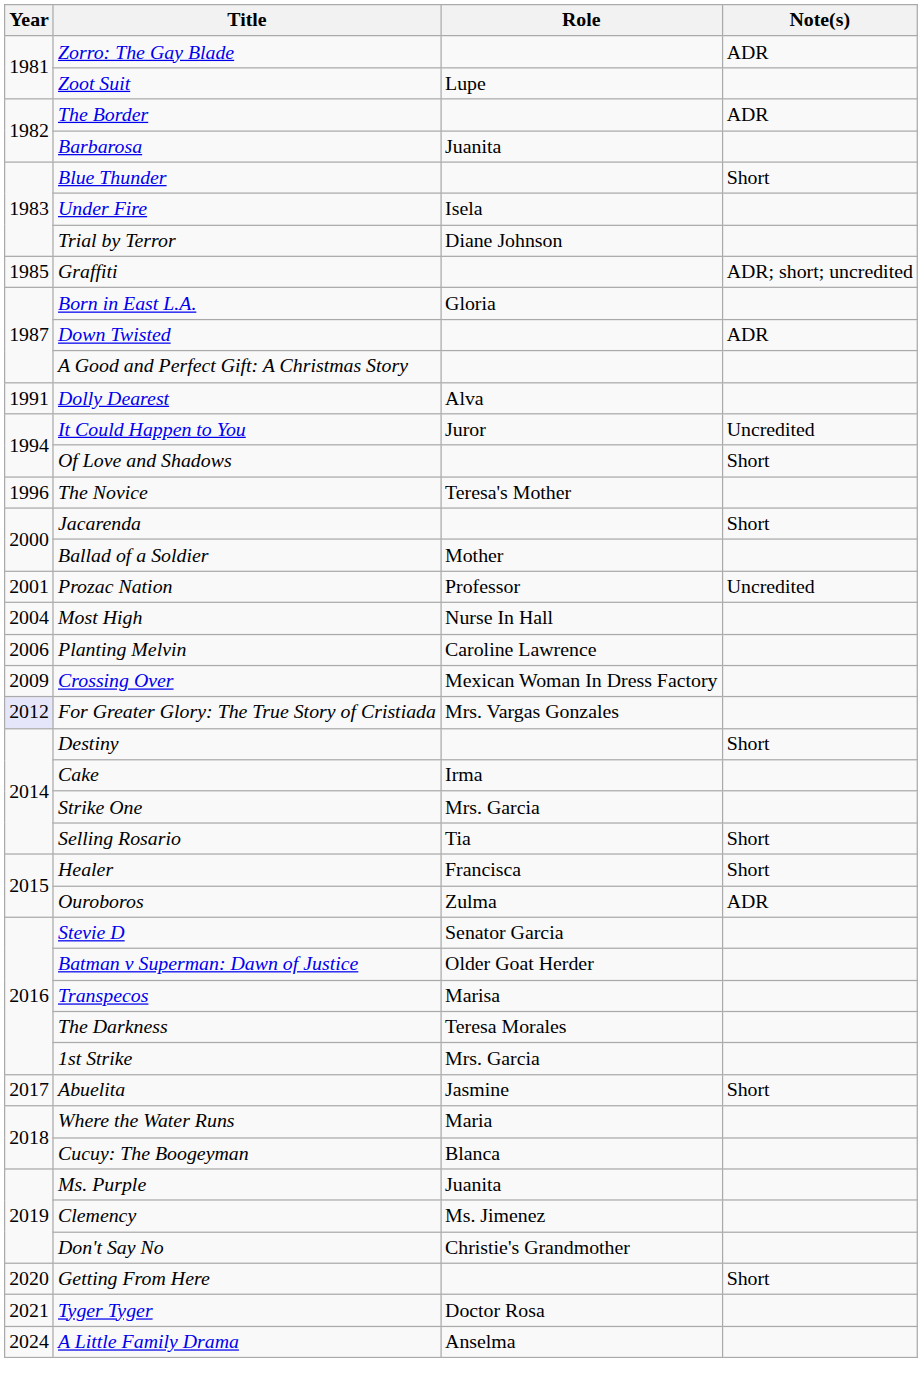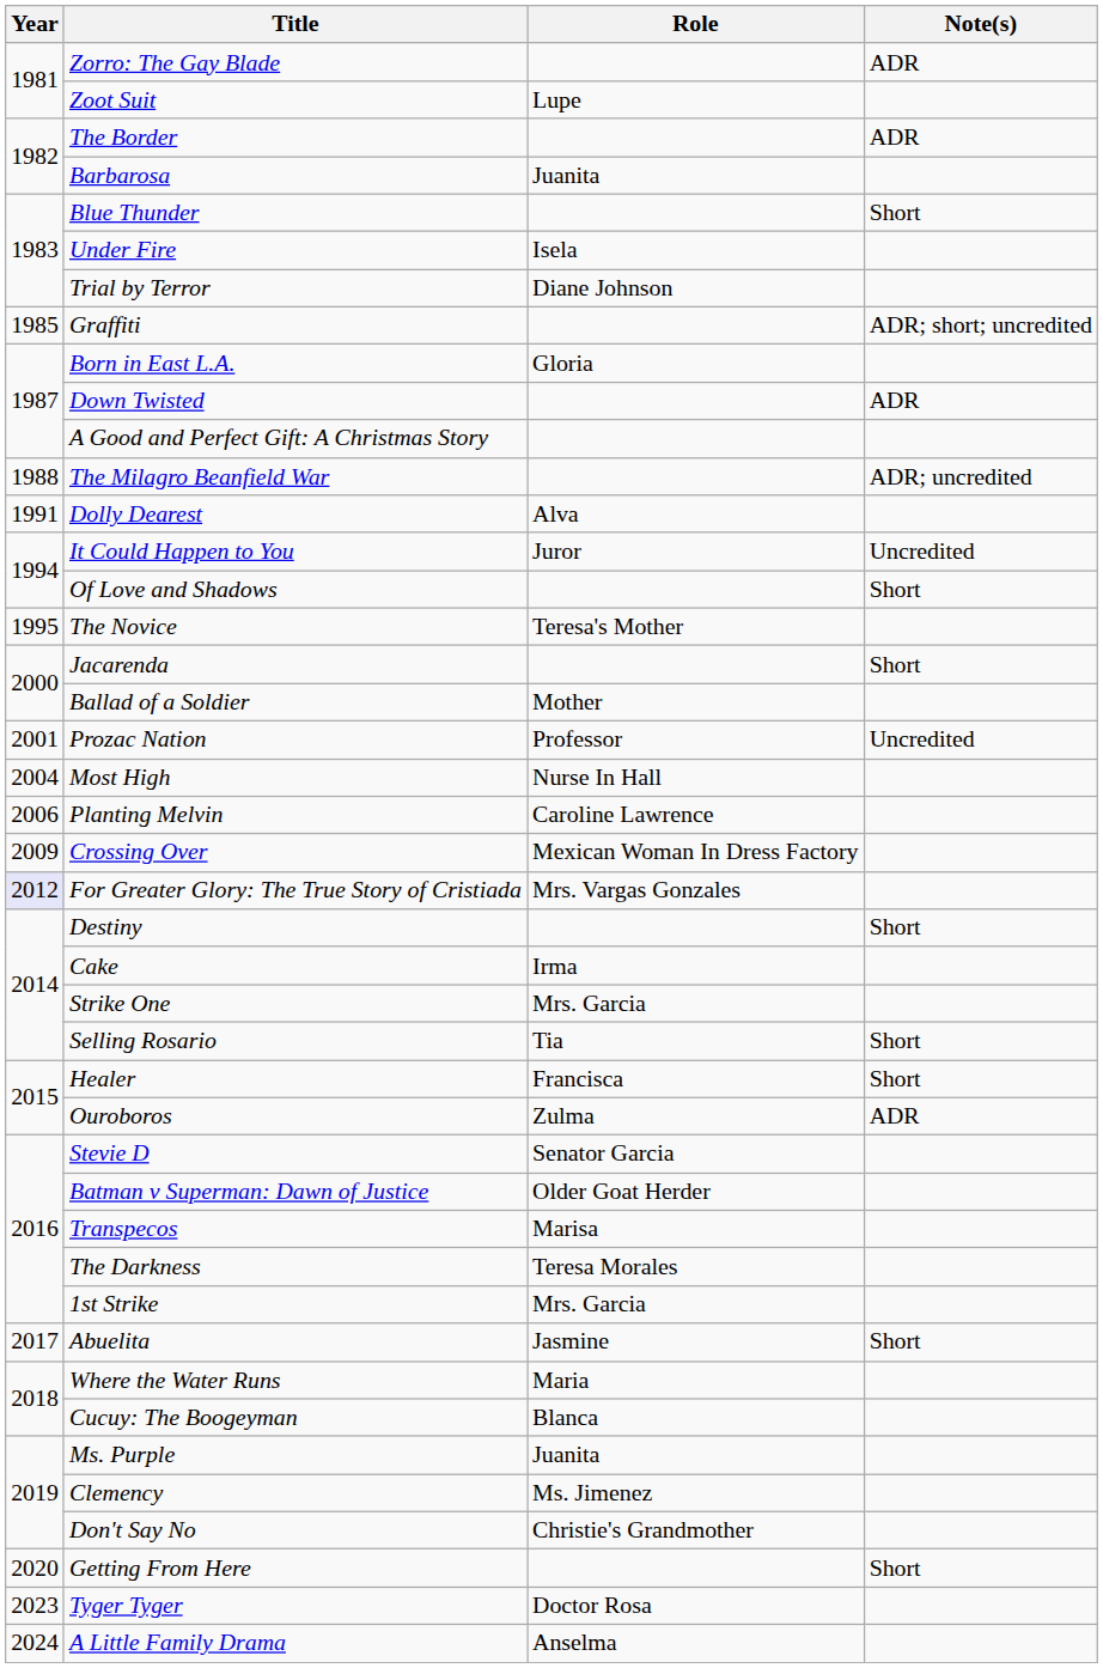+ row: 1988 | The Milagro Beanfield War | ADR; uncredited
The Novice | Year: 1996 -> 1995
Tyger Tyger | Year: 2021 -> 2023
